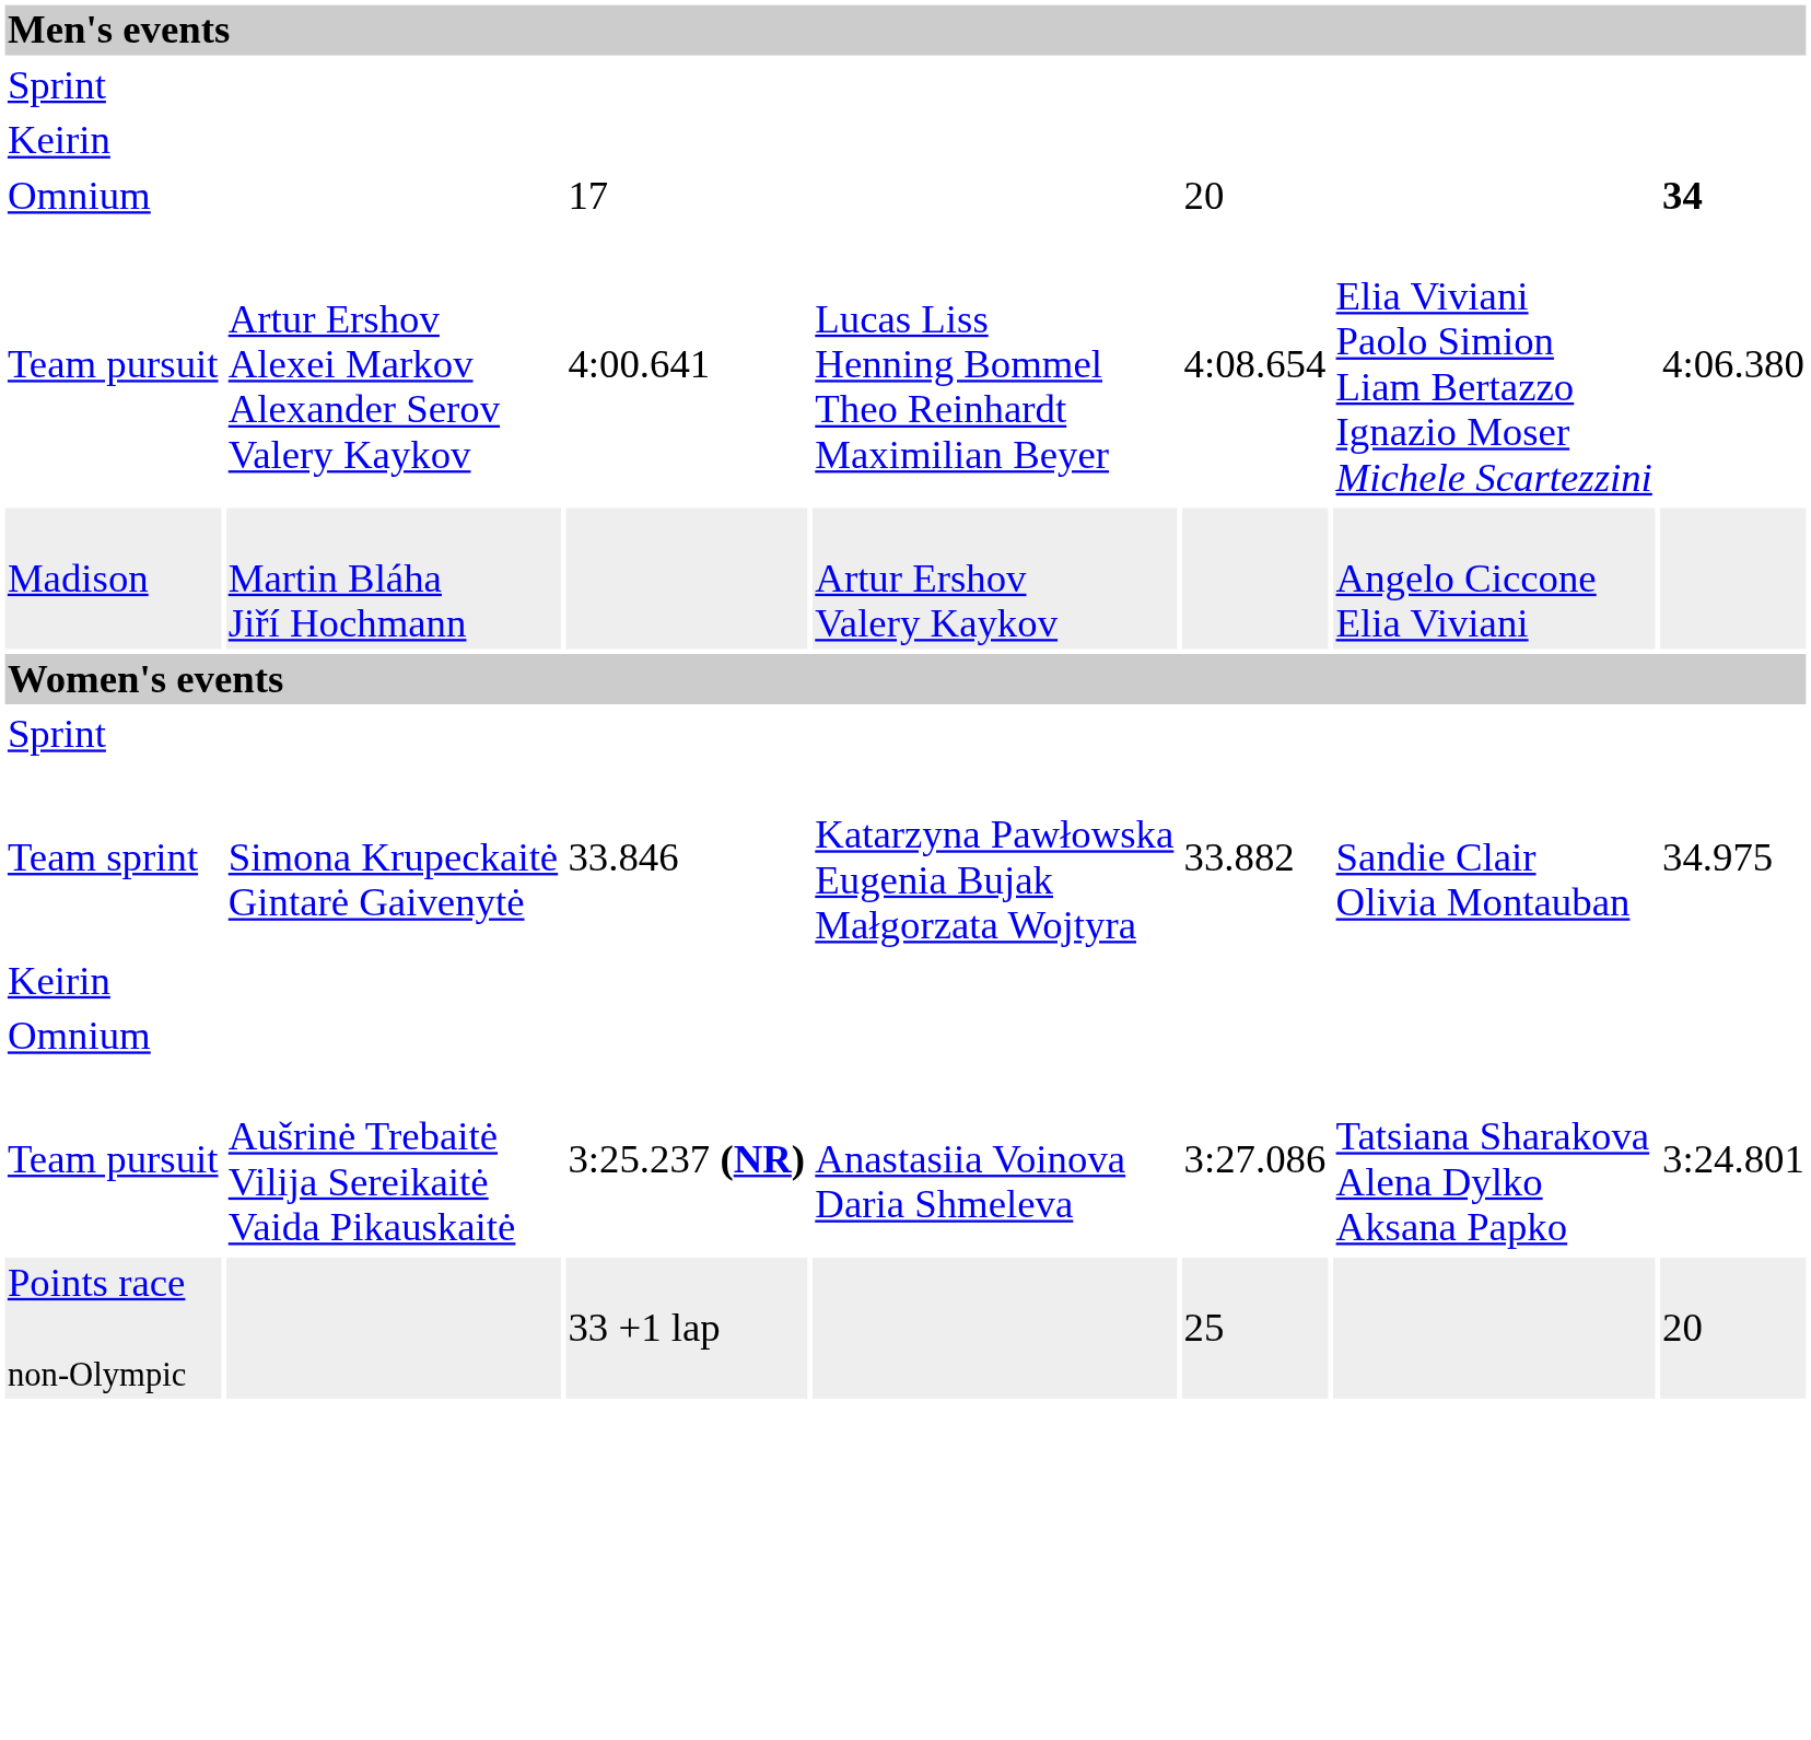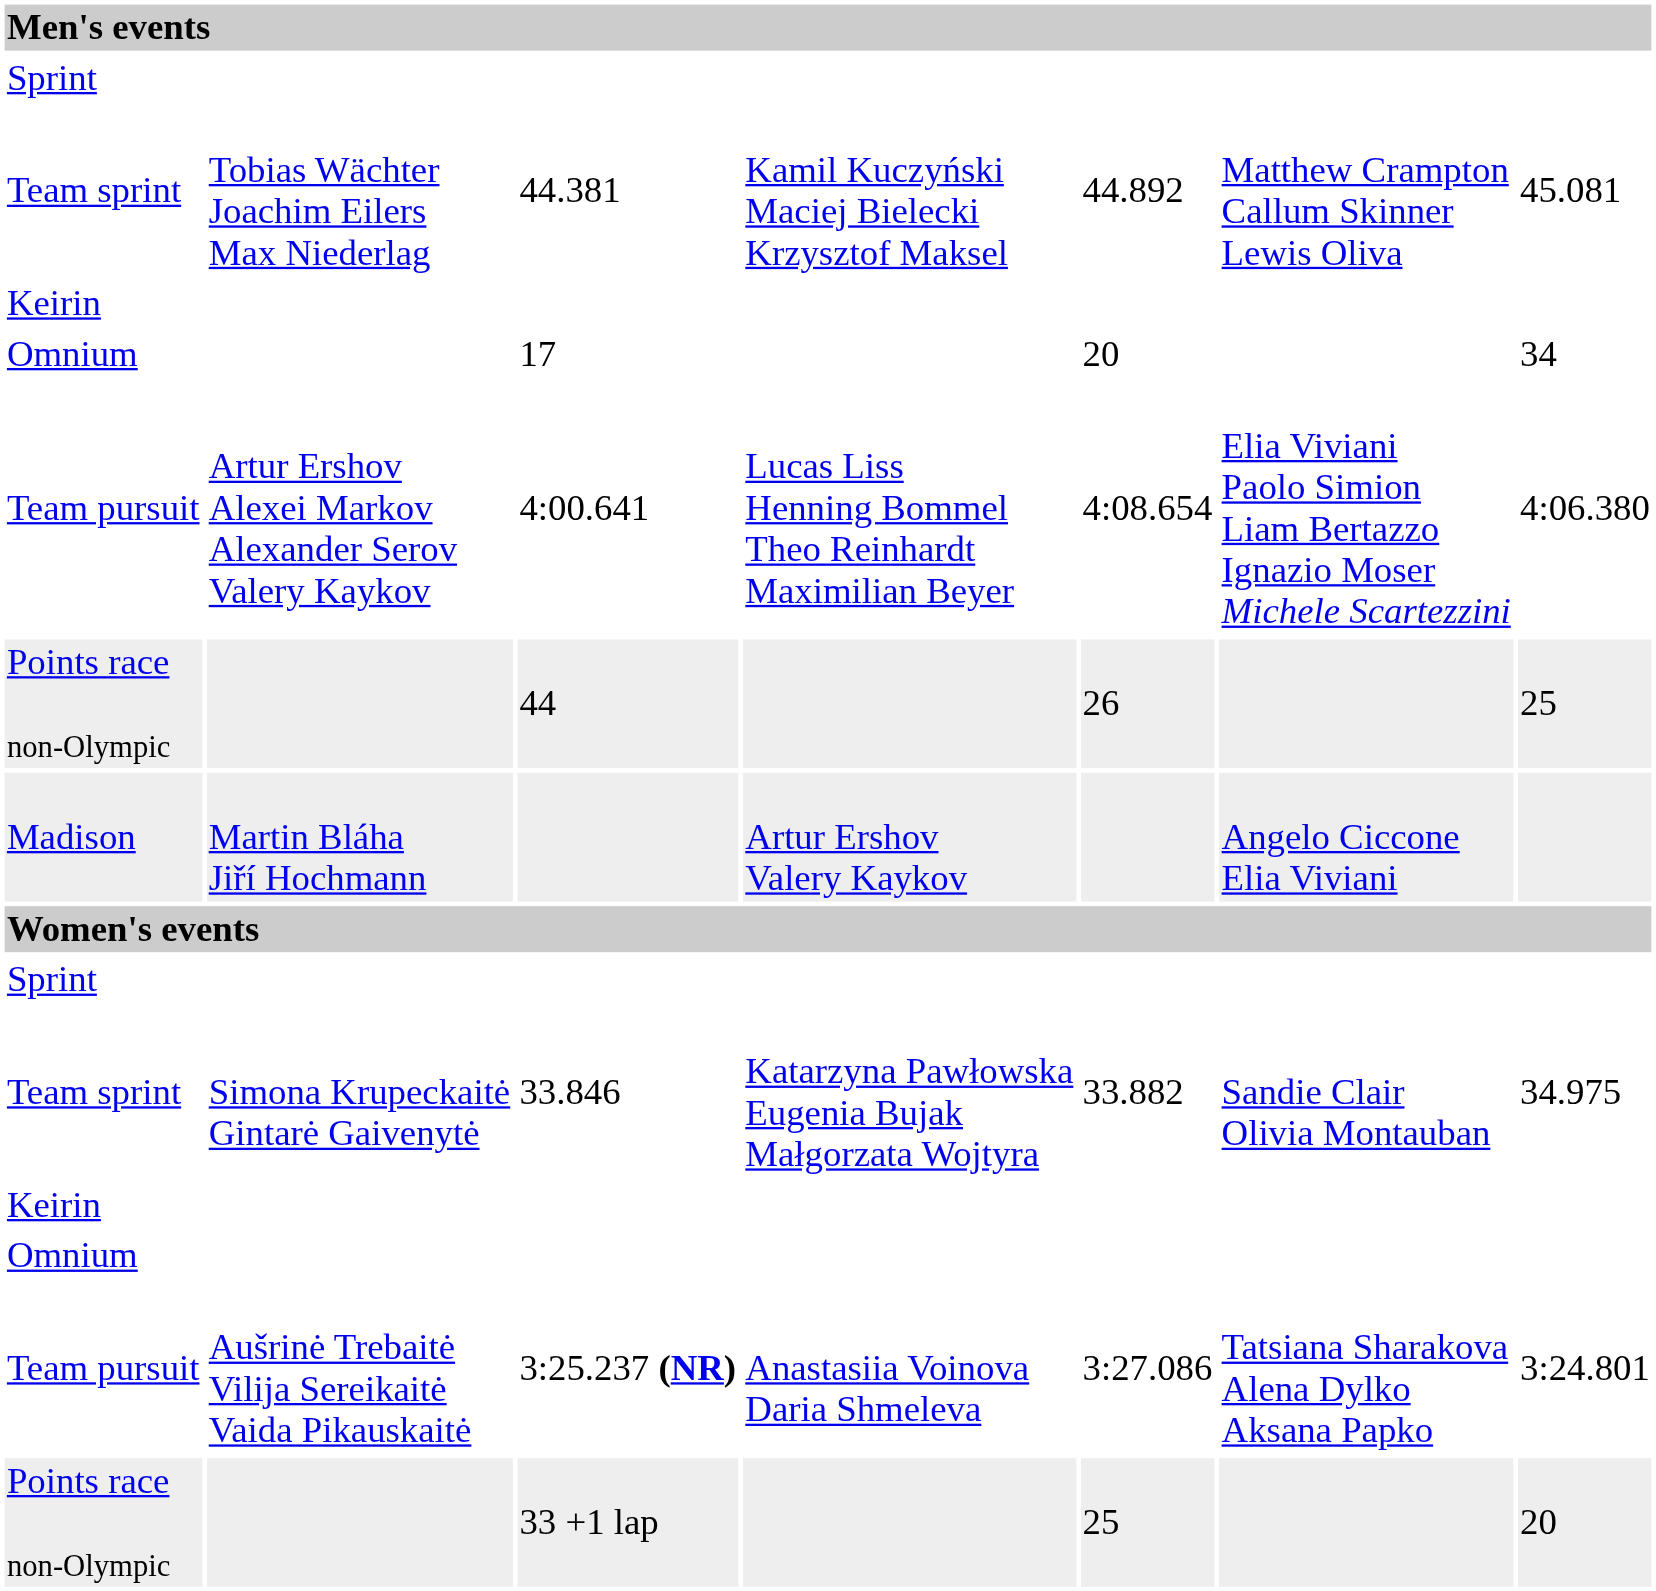+ row: Team sprint | Tobias Wächter Joachim Eilers Max Niederlag | 44.381 | Kamil Kuczyński Maciej Bielecki Krzysztof Maksel | 44.892 | Matthew Crampton Callum Skinner Lewis Oliva | 45.081
17 | column 7: bold -> normal
+ row: Points race non-Olympic | 44 | 26 | 25
